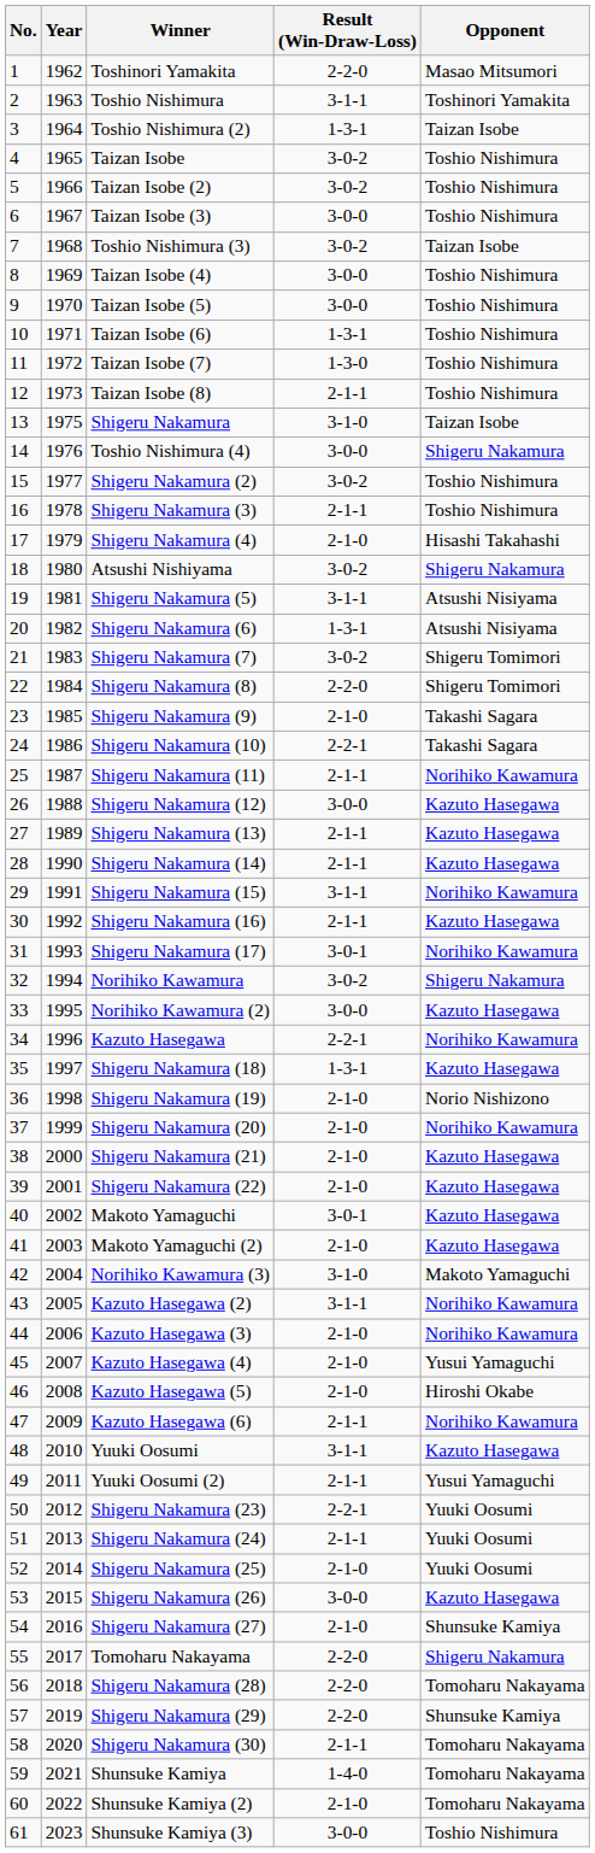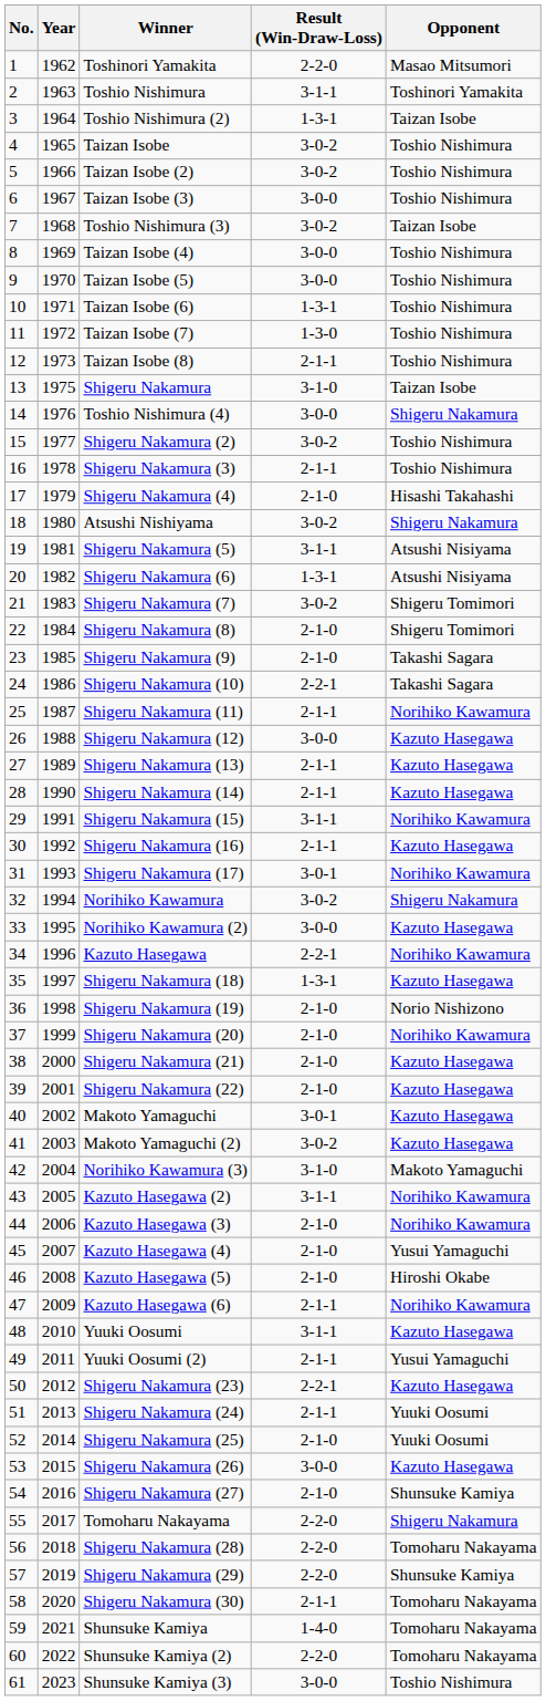Shigeru Nakamura (8) | Result (Win-Draw-Loss): 2-2-0 -> 2-1-0
Makoto Yamaguchi (2) | Result (Win-Draw-Loss): 2-1-0 -> 3-0-2
Shigeru Nakamura (23) | Opponent: Yuuki Oosumi -> Kazuto Hasegawa
Shunsuke Kamiya (2) | Result (Win-Draw-Loss): 2-1-0 -> 2-2-0
